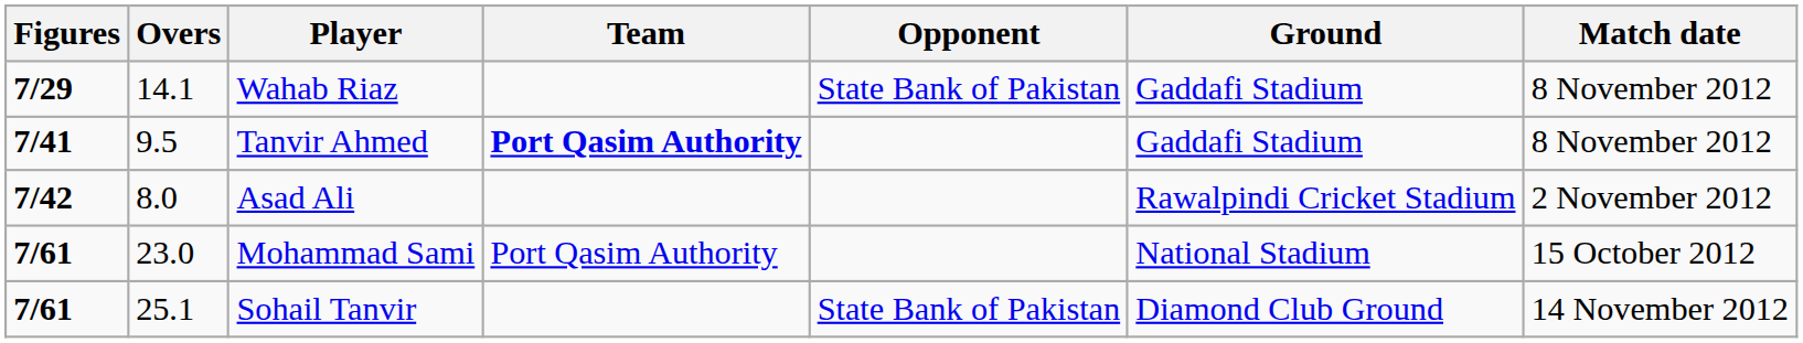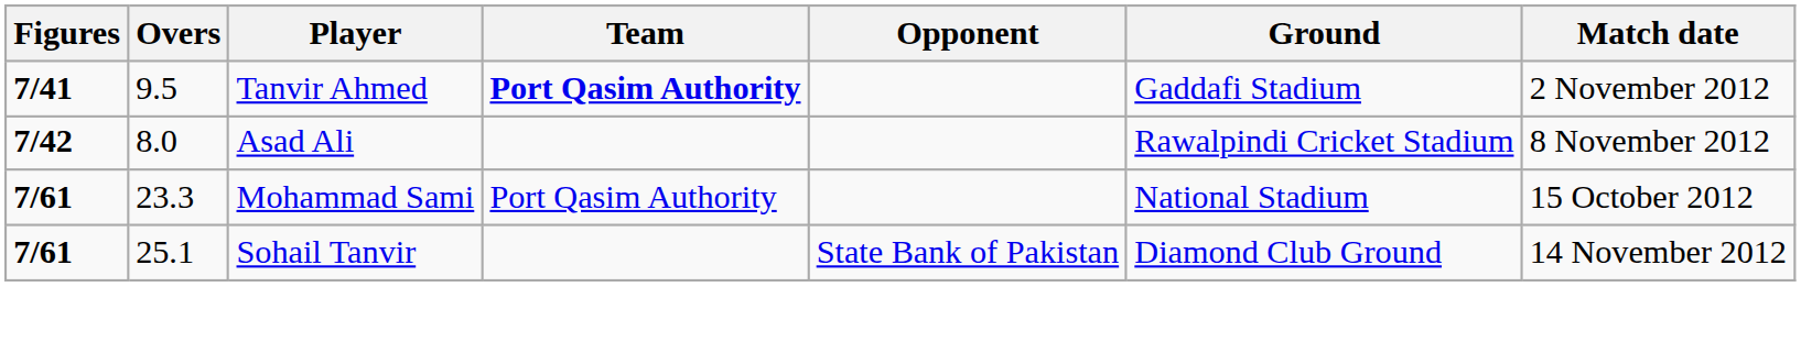- row: 7/29 | 14.1 | Wahab Riaz | State Bank of Pakistan | Gaddafi Stadium | 8 November 2012
Tanvir Ahmed | Match date: 8 November 2012 -> 2 November 2012
Asad Ali | Match date: 2 November 2012 -> 8 November 2012
Mohammad Sami | Overs: 23.0 -> 23.3
